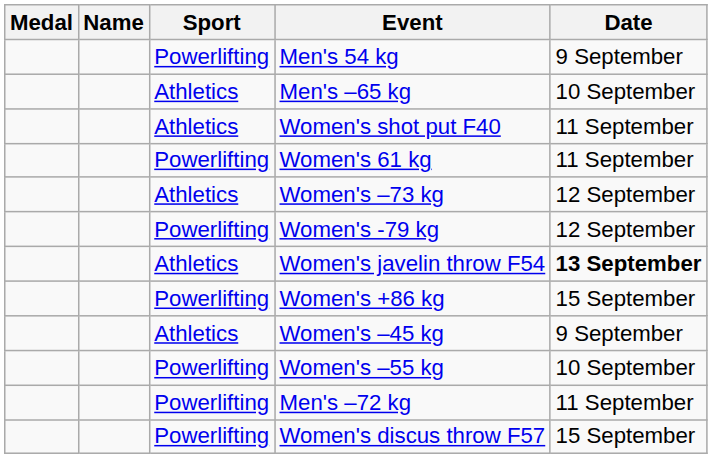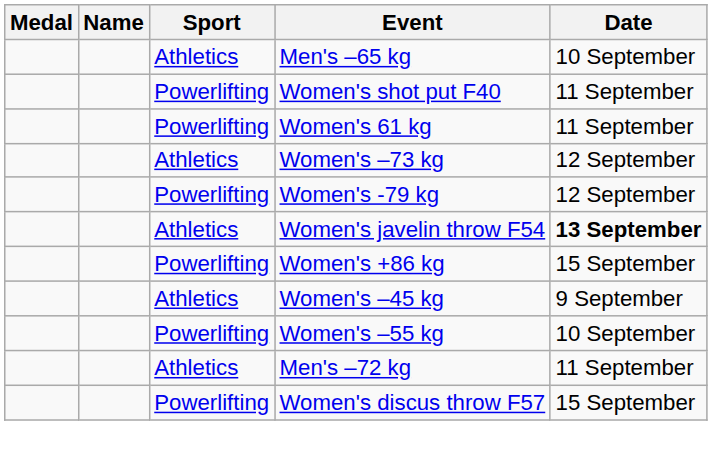- row: Powerlifting | Men's 54 kg | 9 September
Women's shot put F40 | Sport: Athletics -> Powerlifting
Men's –72 kg | Sport: Powerlifting -> Athletics
